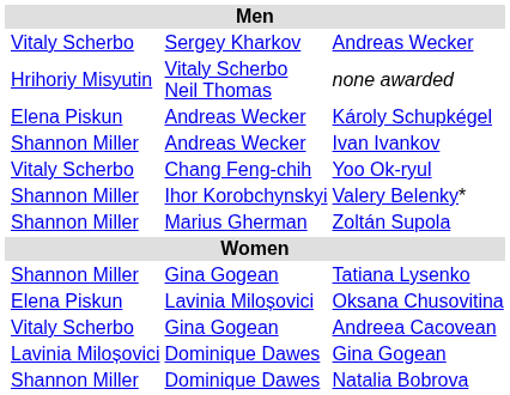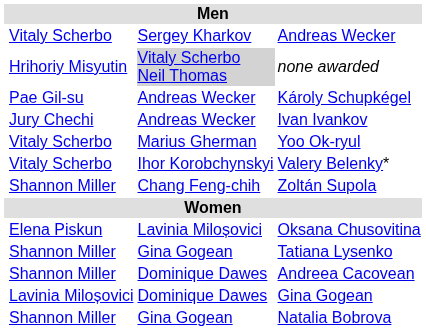none awarded | column 3: no background -> lightgrey background
Károly Schupkégel | column 2: Elena Piskun -> Pae Gil-su
Ivan Ivankov | column 2: Shannon Miller -> Jury Chechi
Yoo Ok-ryul | column 3: Chang Feng-chih -> Marius Gherman
Valery Belenky* | column 2: Shannon Miller -> Vitaly Scherbo
Zoltán Supola | column 3: Marius Gherman -> Chang Feng-chih
rows swapped: Tatiana Lysenko <-> Oksana Chusovitina
Andreea Cacovean | column 2: Vitaly Scherbo -> Shannon Miller
Andreea Cacovean | column 3: Gina Gogean -> Dominique Dawes
Natalia Bobrova | column 3: Dominique Dawes -> Gina Gogean
